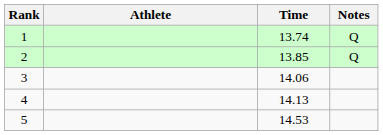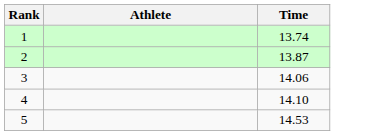- column: Notes | Q | Q
2 | Time: 13.85 -> 13.87
4 | Time: 14.13 -> 14.10
